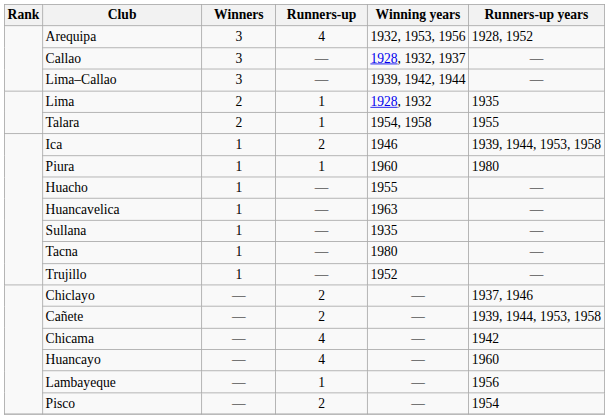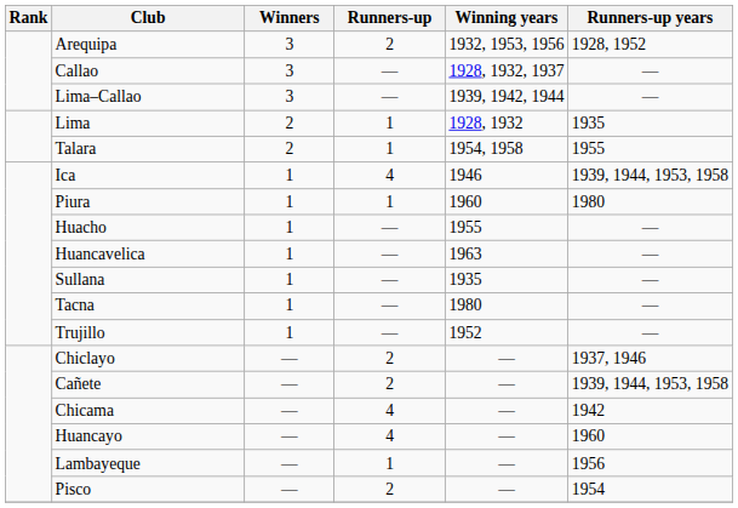Arequipa | Runners-up: 4 -> 2
Ica | Runners-up: 2 -> 4
